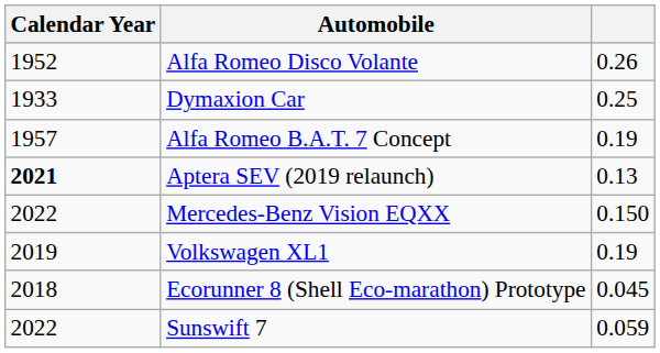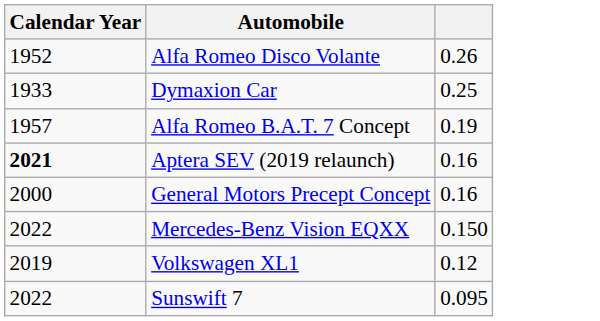Aptera SEV (2019 relaunch) | column 3: 0.13 -> 0.16
+ row: 2000 | General Motors Precept Concept | 0.16
Volkswagen XL1 | column 3: 0.19 -> 0.12
- row: 2018 | Ecorunner 8 (Shell Eco-marathon) Prototype | 0.045
Sunswift 7 | column 3: 0.059 -> 0.095
